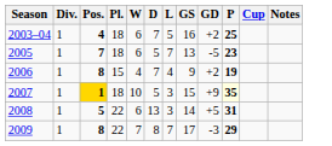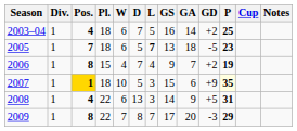+ column: GA | 14 | 18 | 7 | 6 | 9 | 20
2005 | L: normal -> bold
2008 | Pos.: 5 -> 4
